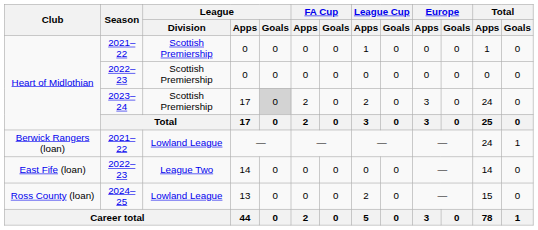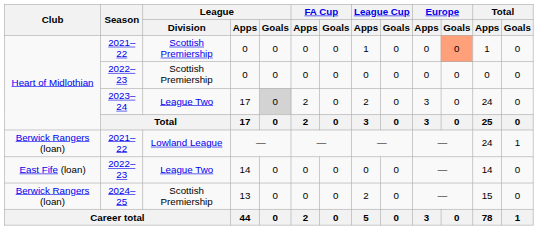2021–22 / 0 | Europe / Goals: no background -> lightsalmon background
2023–24 / 17 | League / Division: Scottish Premiership -> League Two
13 | Club: Ross County (loan) -> Berwick Rangers (loan)
13 | League / Division: Lowland League -> Scottish Premiership
